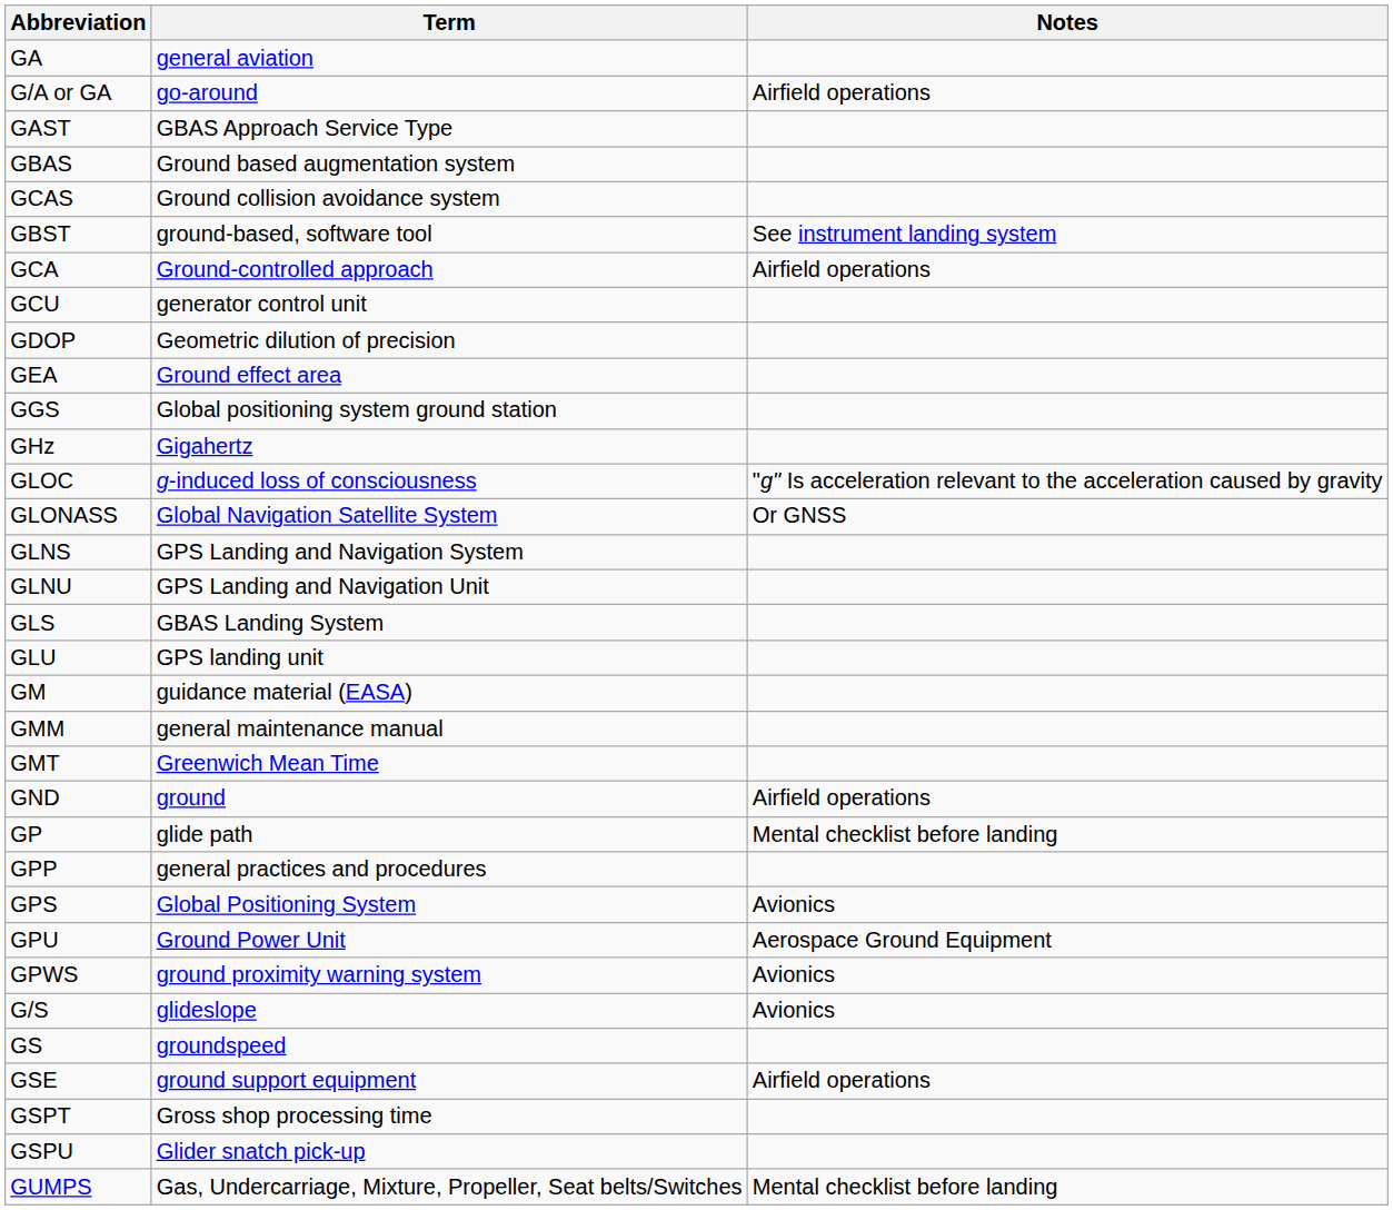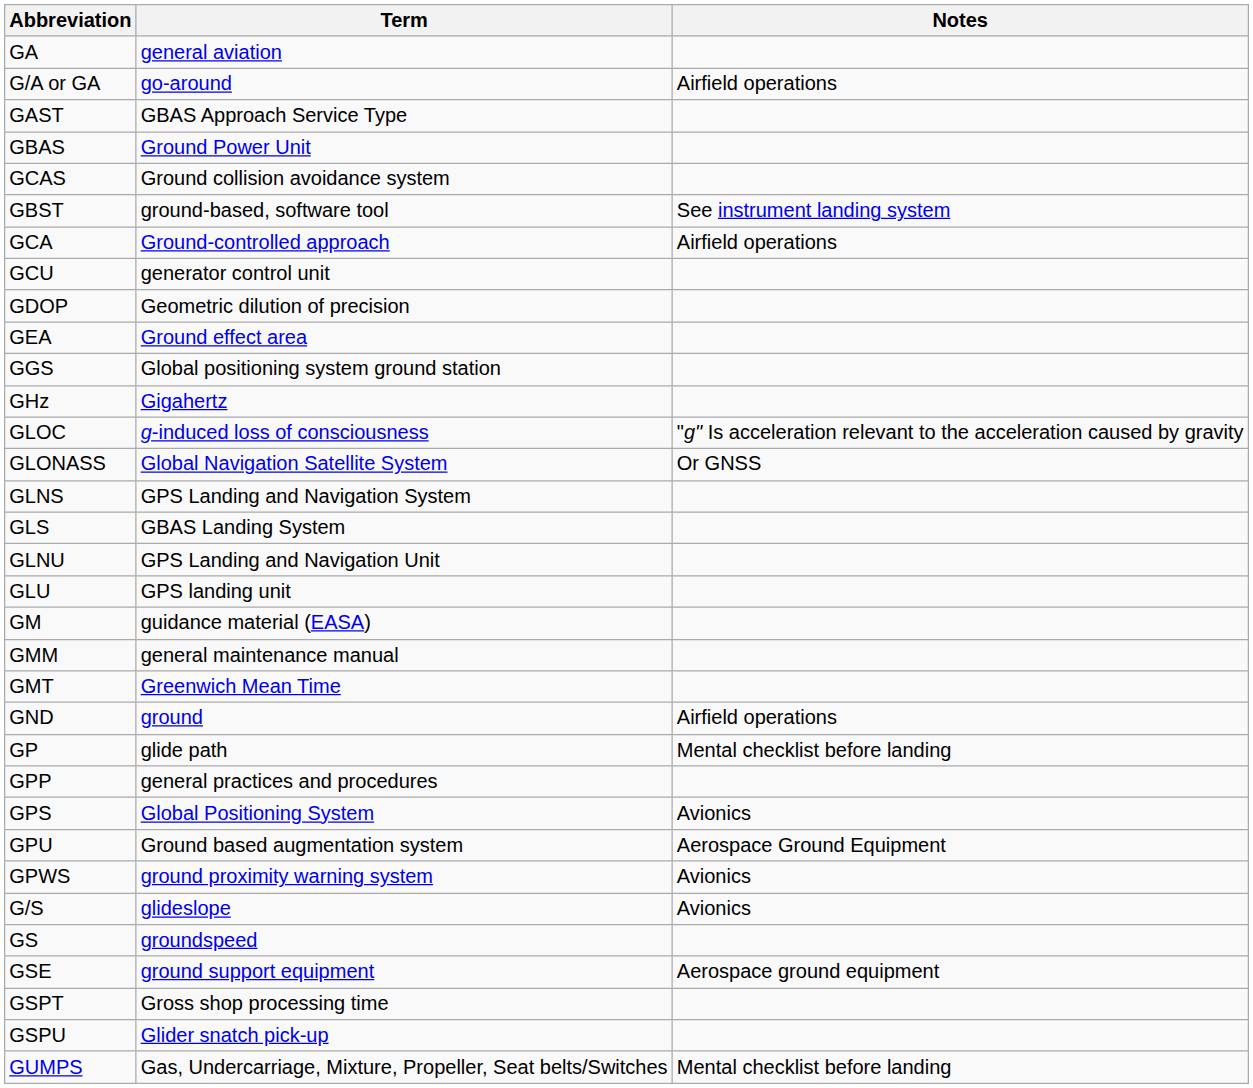GBAS | Term: Ground based augmentation system -> Ground Power Unit
rows swapped: GLNU <-> GLS
GPU | Term: Ground Power Unit -> Ground based augmentation system
GSE | Notes: Airfield operations -> Aerospace ground equipment
